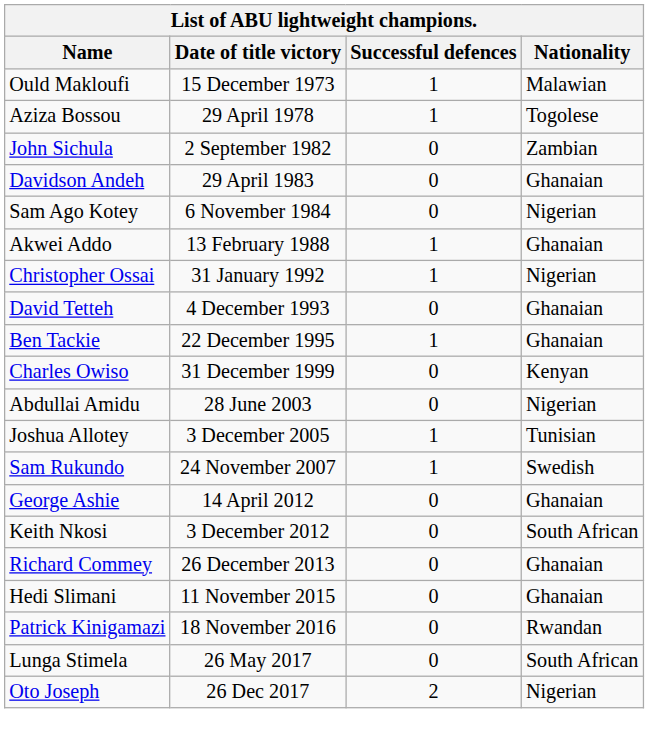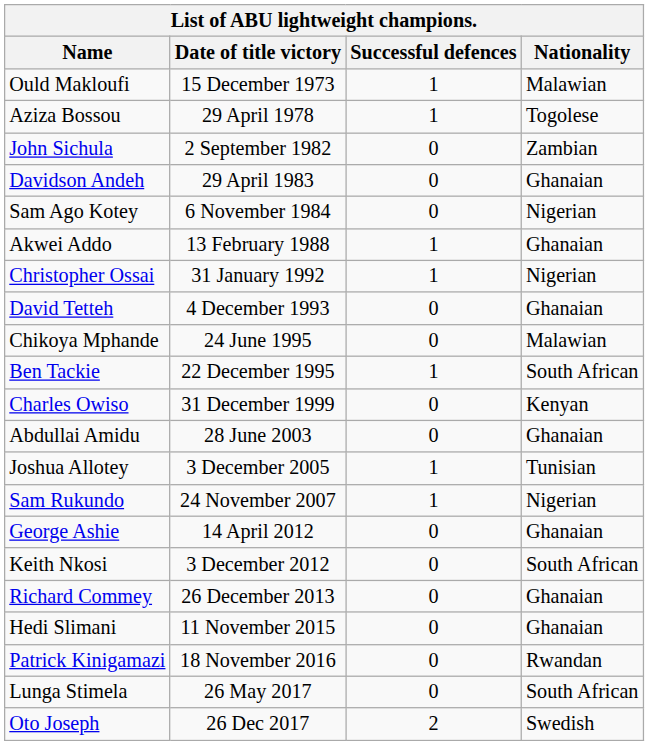+ row: Chikoya Mphande | 24 June 1995 | 0 | Malawian
Ben Tackie | Nationality: Ghanaian -> South African
Abdullai Amidu | Nationality: Nigerian -> Ghanaian
Sam Rukundo | Nationality: Swedish -> Nigerian
Oto Joseph | Nationality: Nigerian -> Swedish
